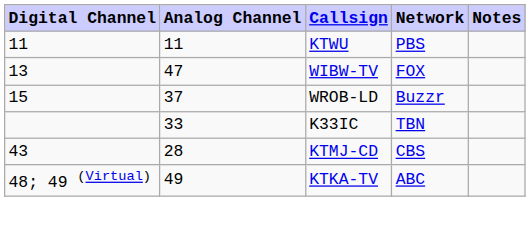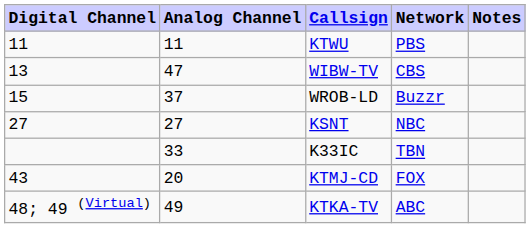WIBW-TV | Network: FOX -> CBS
+ row: 27 | 27 | KSNT | NBC
KTMJ-CD | Analog Channel: 28 -> 20
KTMJ-CD | Network: CBS -> FOX
